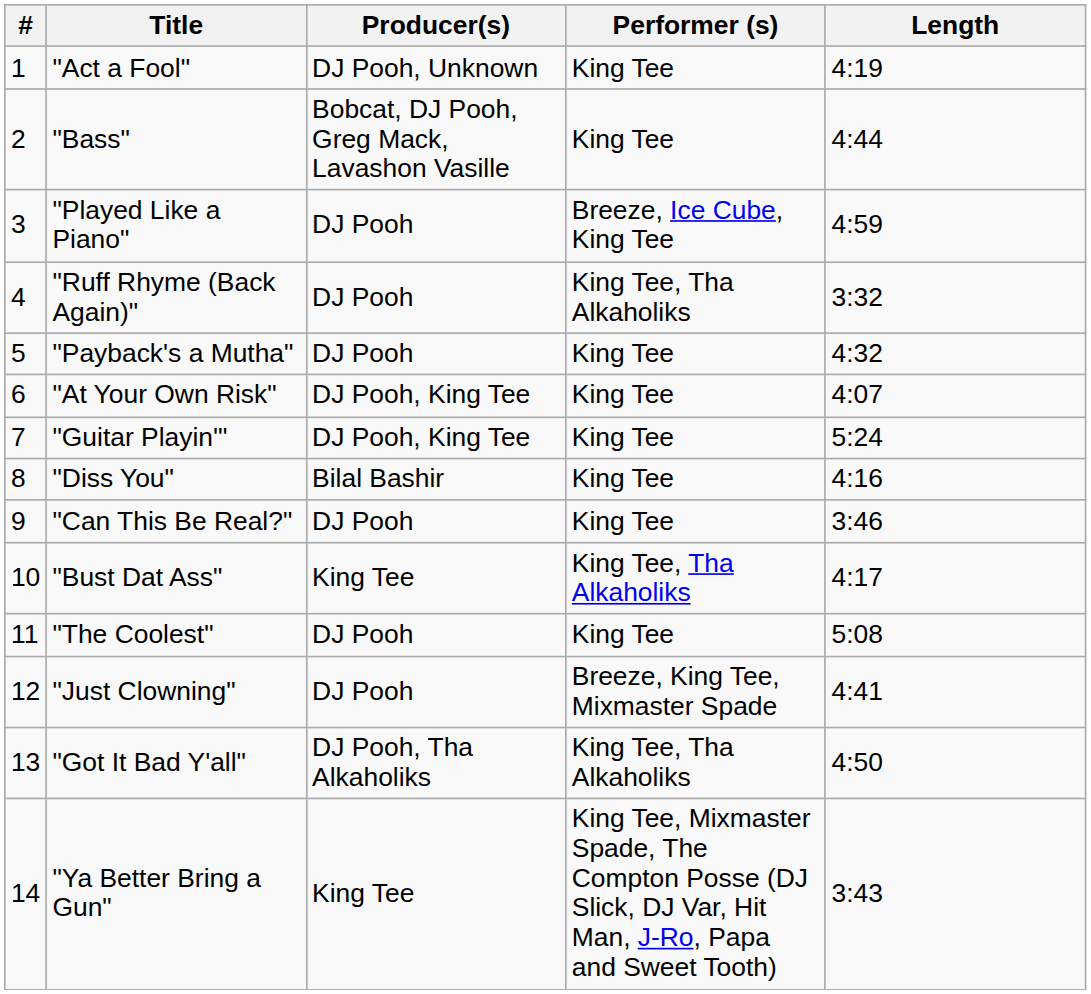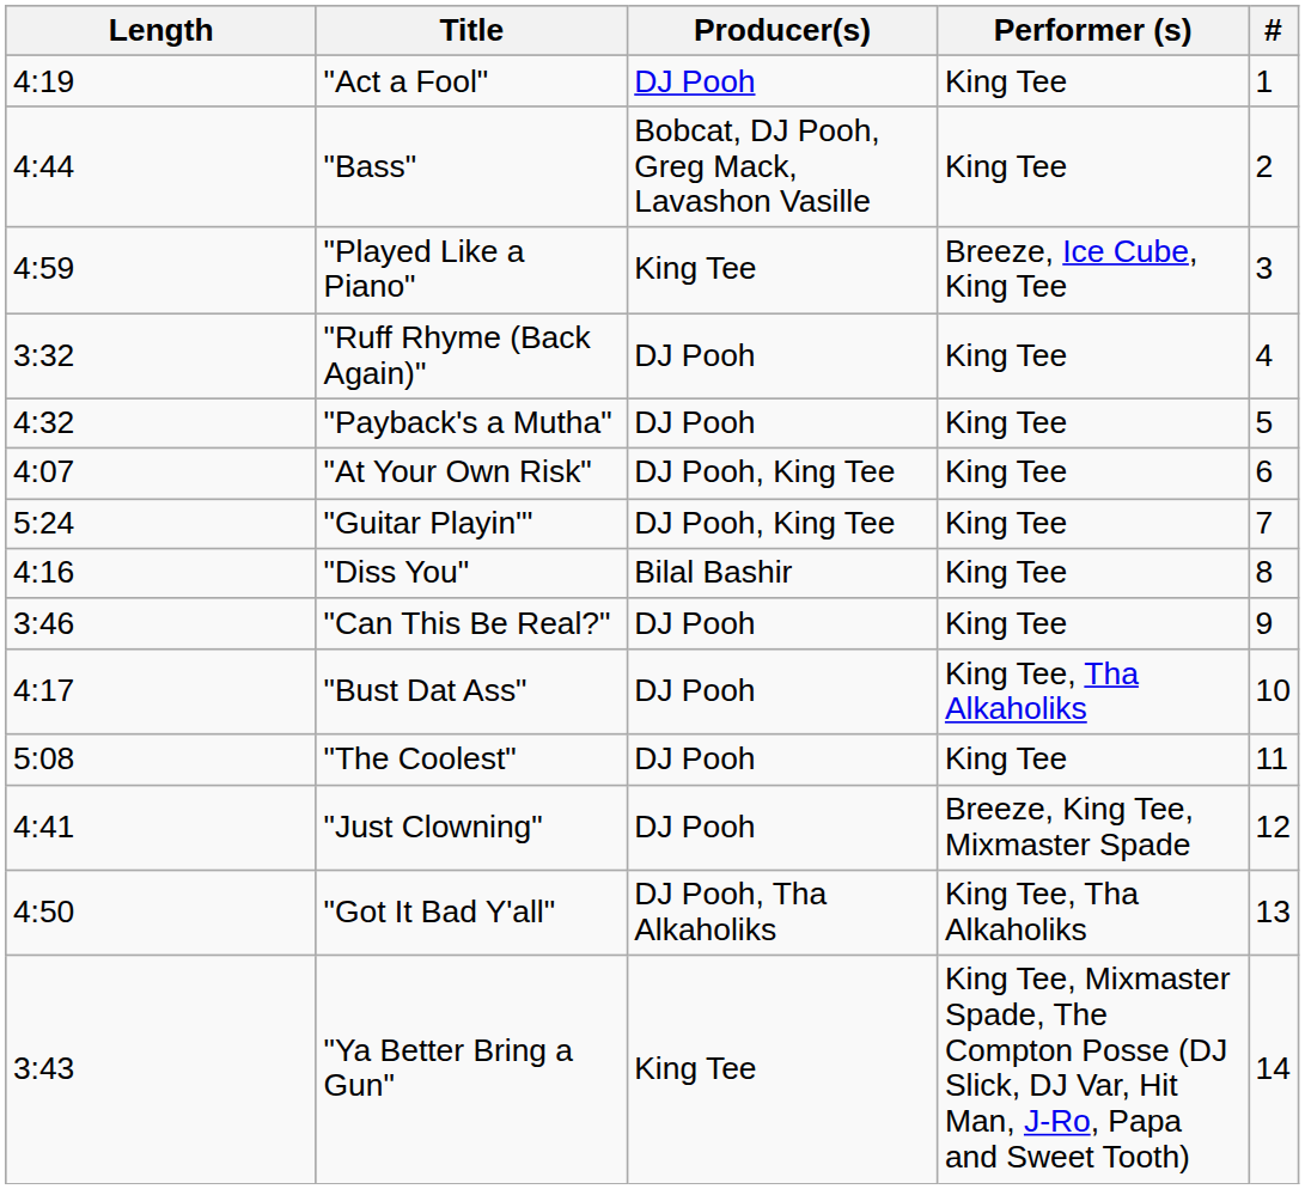columns swapped: # <-> Length
"Act a Fool" | Producer(s): DJ Pooh, Unknown -> DJ Pooh
"Played Like a Piano" | Producer(s): DJ Pooh -> King Tee
"Ruff Rhyme (Back Again)" | Performer (s): King Tee, Tha Alkaholiks -> King Tee
"Bust Dat Ass" | Producer(s): King Tee -> DJ Pooh
